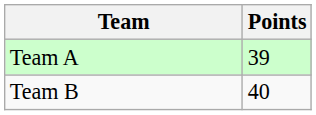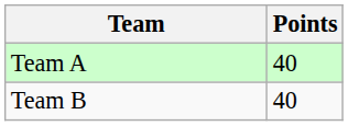Team A | Points: 39 -> 40
